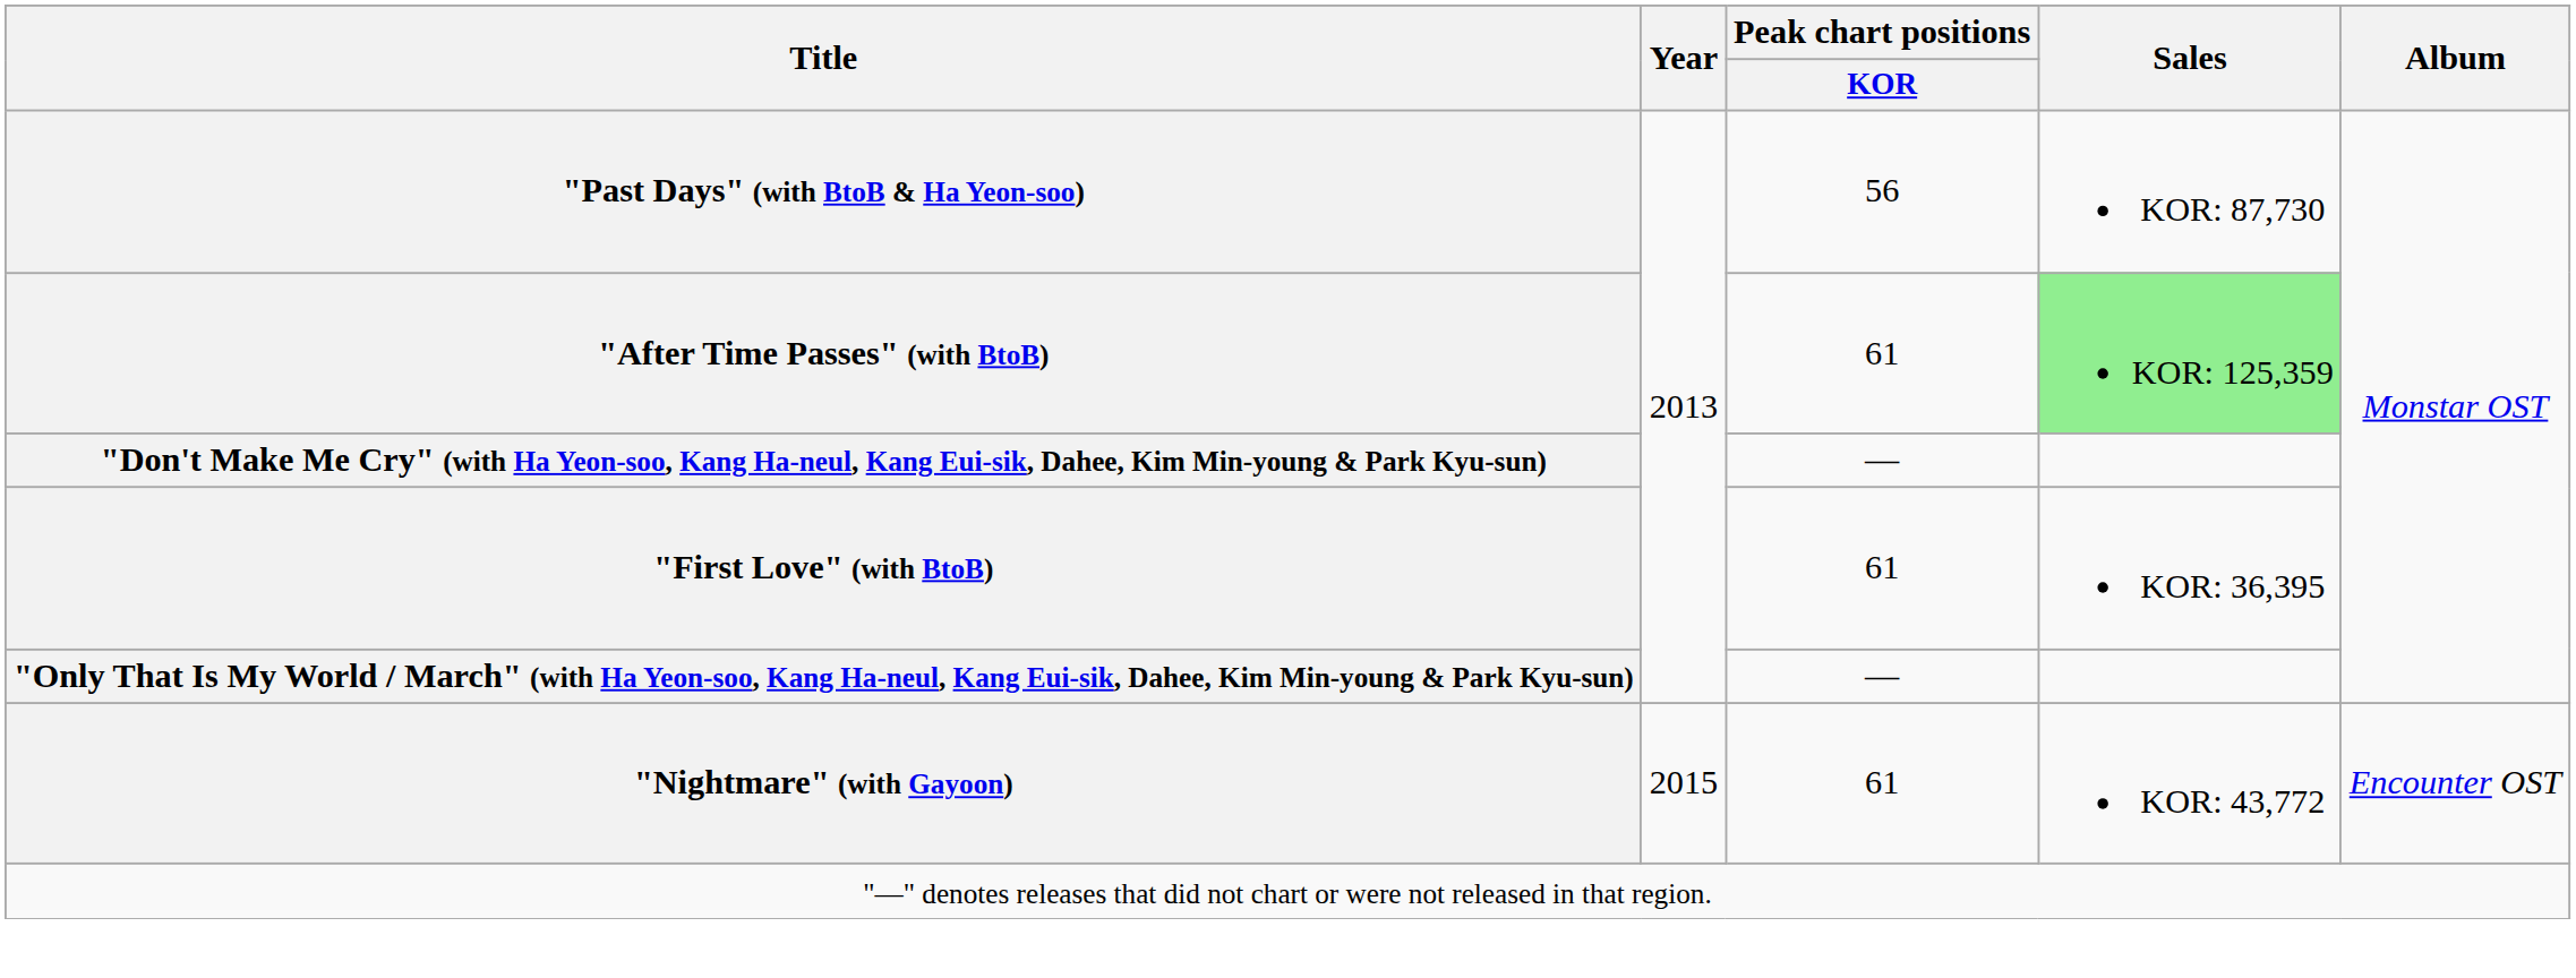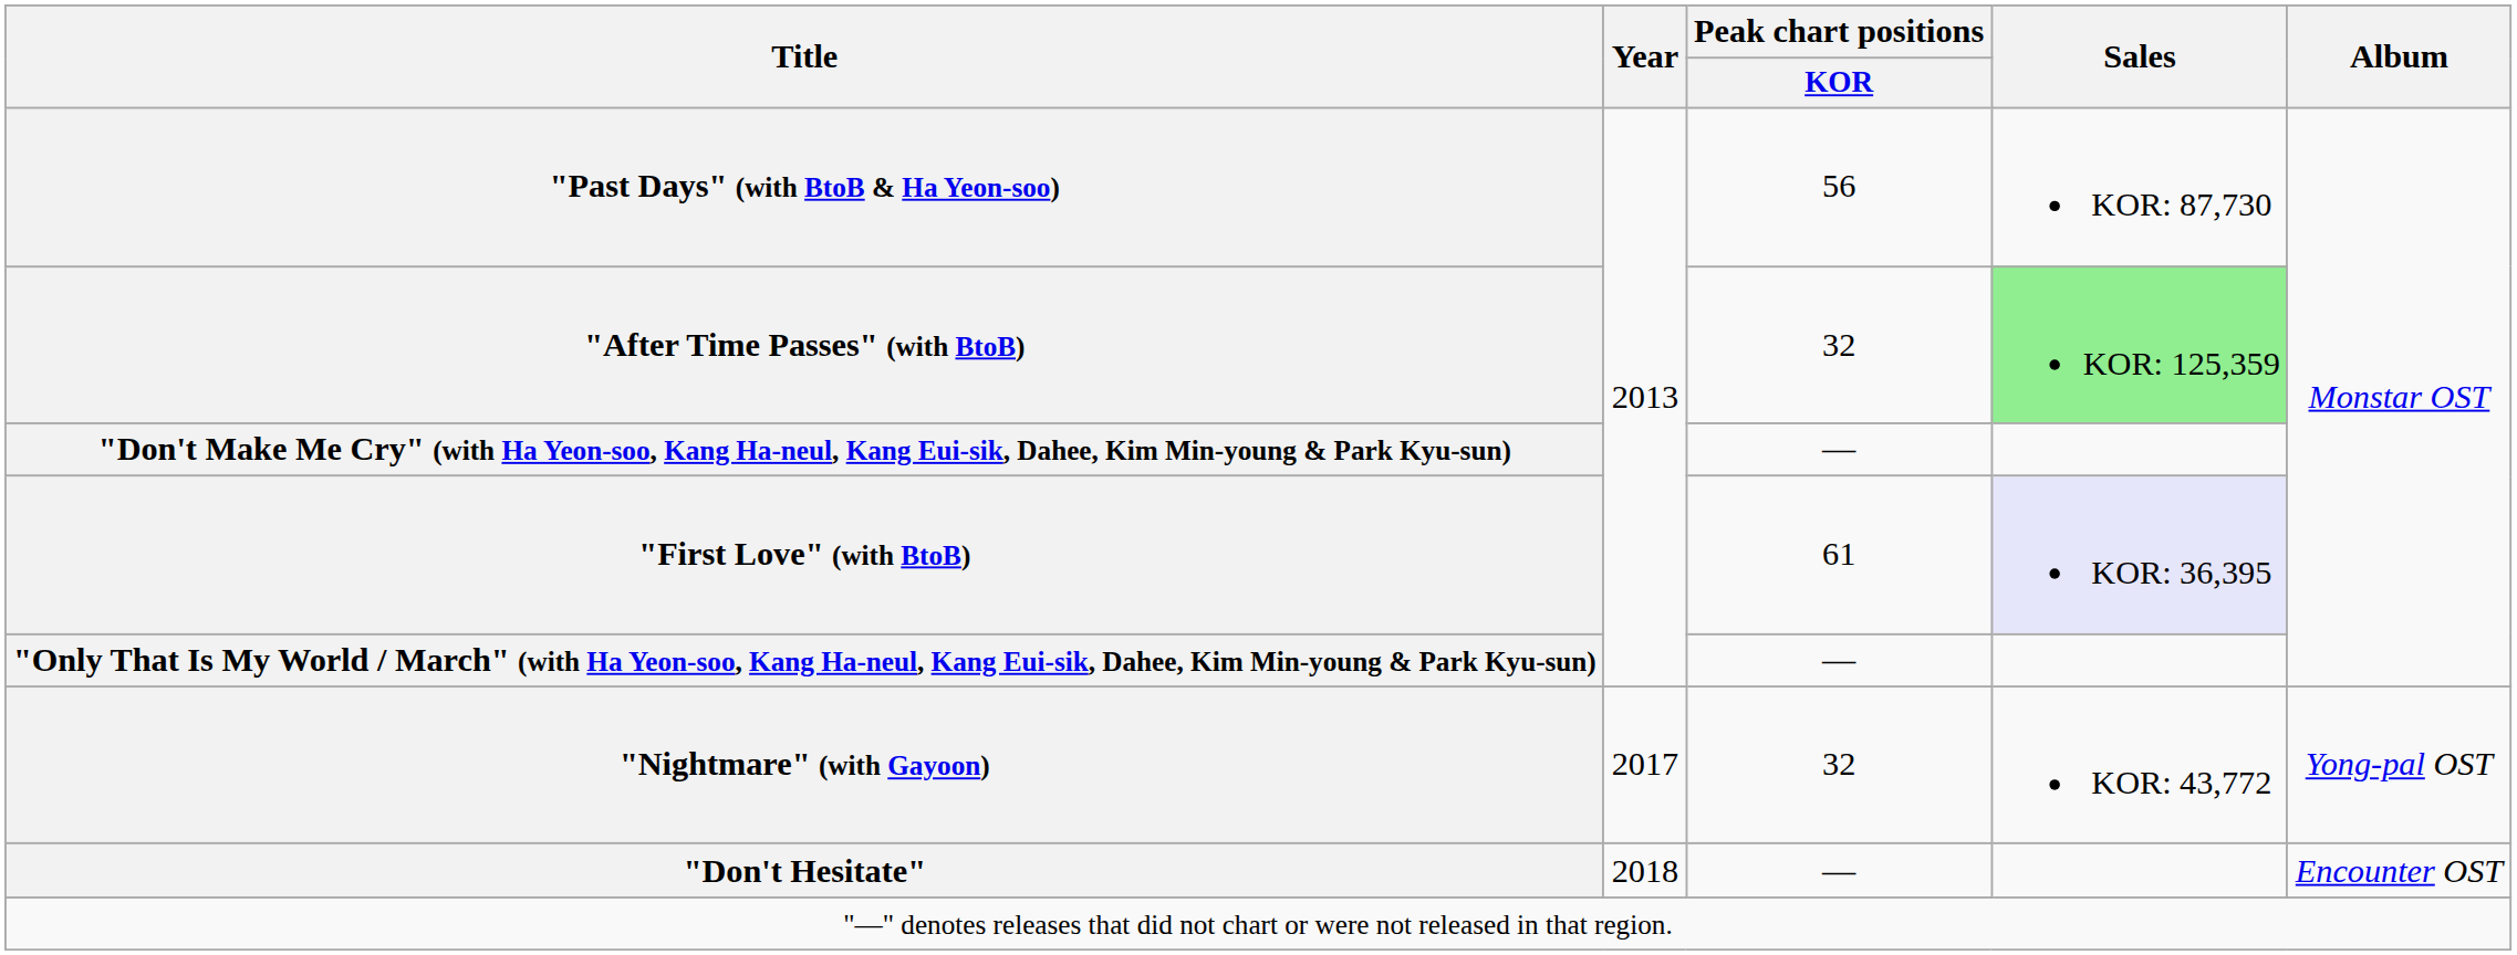"After Time Passes" (with BtoB) | Peak chart positions / KOR: 61 -> 32
"First Love" (with BtoB) | Sales: no background -> lavender background
"Nightmare" (with Gayoon) | Year: 2015 -> 2017
"Nightmare" (with Gayoon) | Peak chart positions / KOR: 61 -> 32
"Nightmare" (with Gayoon) | Album: Encounter OST -> Yong-pal OST
+ row: "Don't Hesitate" | 2018 | — | Encounter OST
